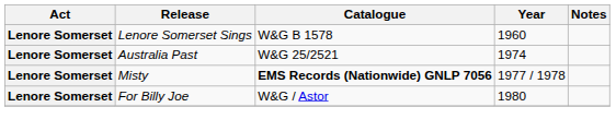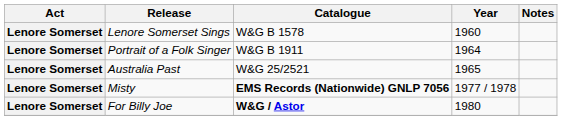+ row: Lenore Somerset | Portrait of a Folk Singer | W&G B 1911 | 1964
Australia Past | Year: 1974 -> 1965
For Billy Joe | Catalogue: normal -> bold
